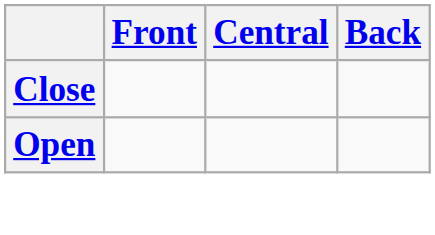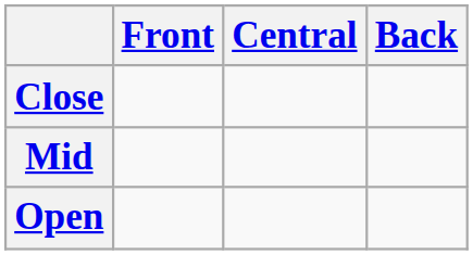+ row: Mid
